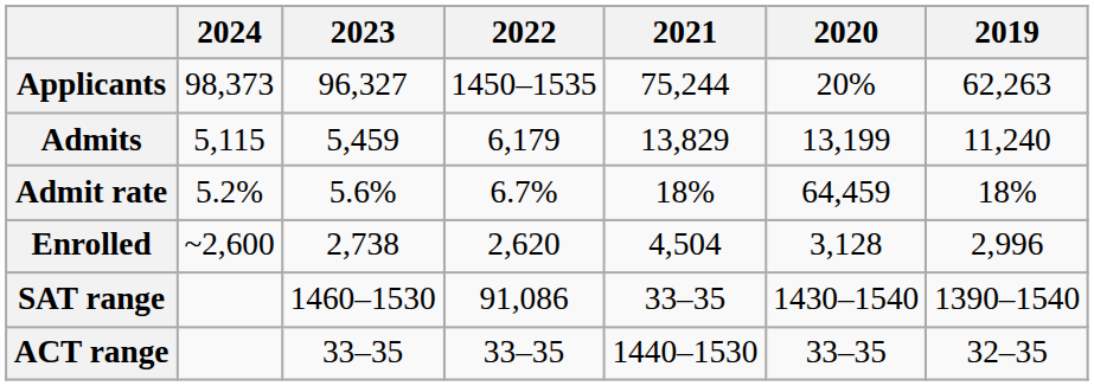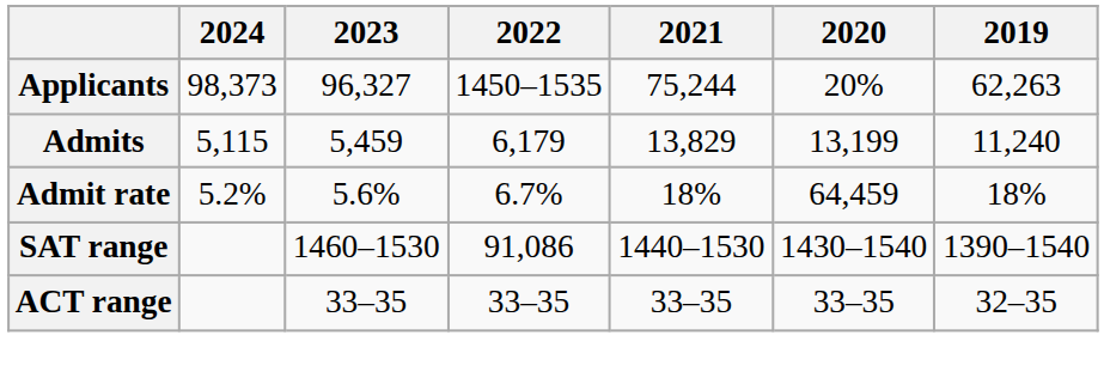- row: Enrolled | ~2,600 | 2,738 | 2,620 | 4,504 | 3,128 | 2,996
SAT range | 2021: 33–35 -> 1440–1530
ACT range | 2021: 1440–1530 -> 33–35
